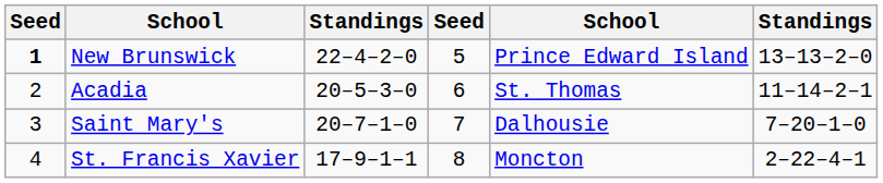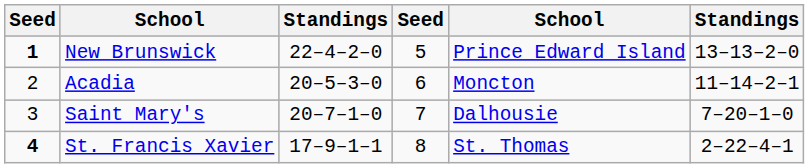Acadia | column 5: St. Thomas -> Moncton
St. Francis Xavier | column 1: normal -> bold
St. Francis Xavier | column 5: Moncton -> St. Thomas
